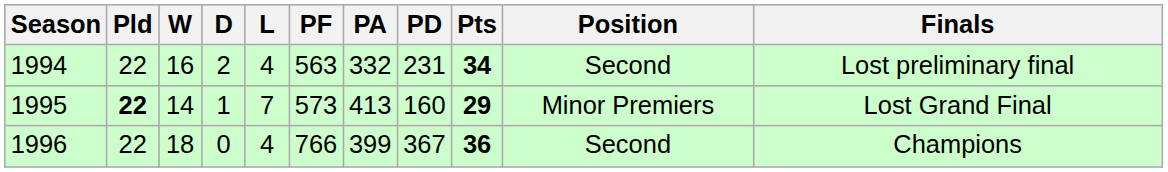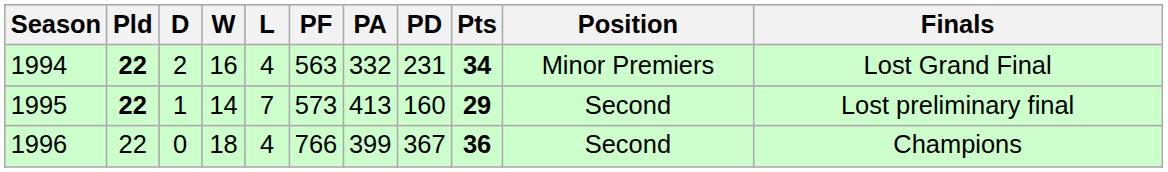columns swapped: W <-> D
1994 | Pld: normal -> bold
1994 | Position: Second -> Minor Premiers
1994 | Finals: Lost preliminary final -> Lost Grand Final
1995 | Position: Minor Premiers -> Second
1995 | Finals: Lost Grand Final -> Lost preliminary final
